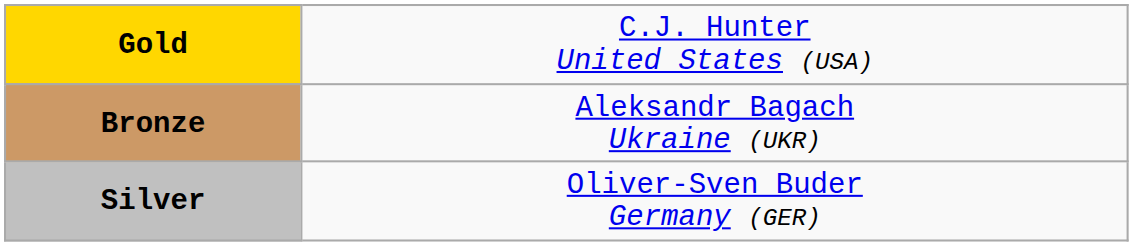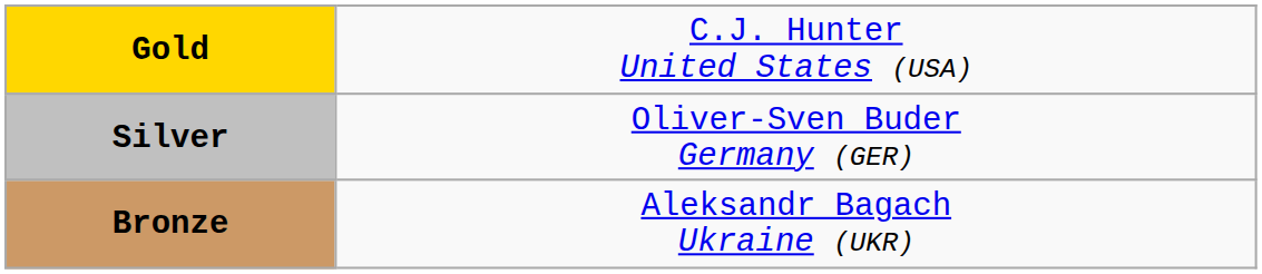rows swapped: Silver <-> Bronze
